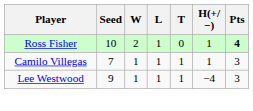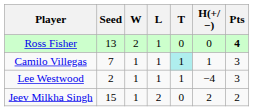Ross Fisher | Seed: 10 -> 13
Ross Fisher | H(+/−): 1 -> 0
Camilo Villegas | T: no background -> paleturquoise background
Lee Westwood | Seed: 9 -> 2
+ row: Jeev Milkha Singh | 15 | 1 | 2 | 0 | 2 | 2
